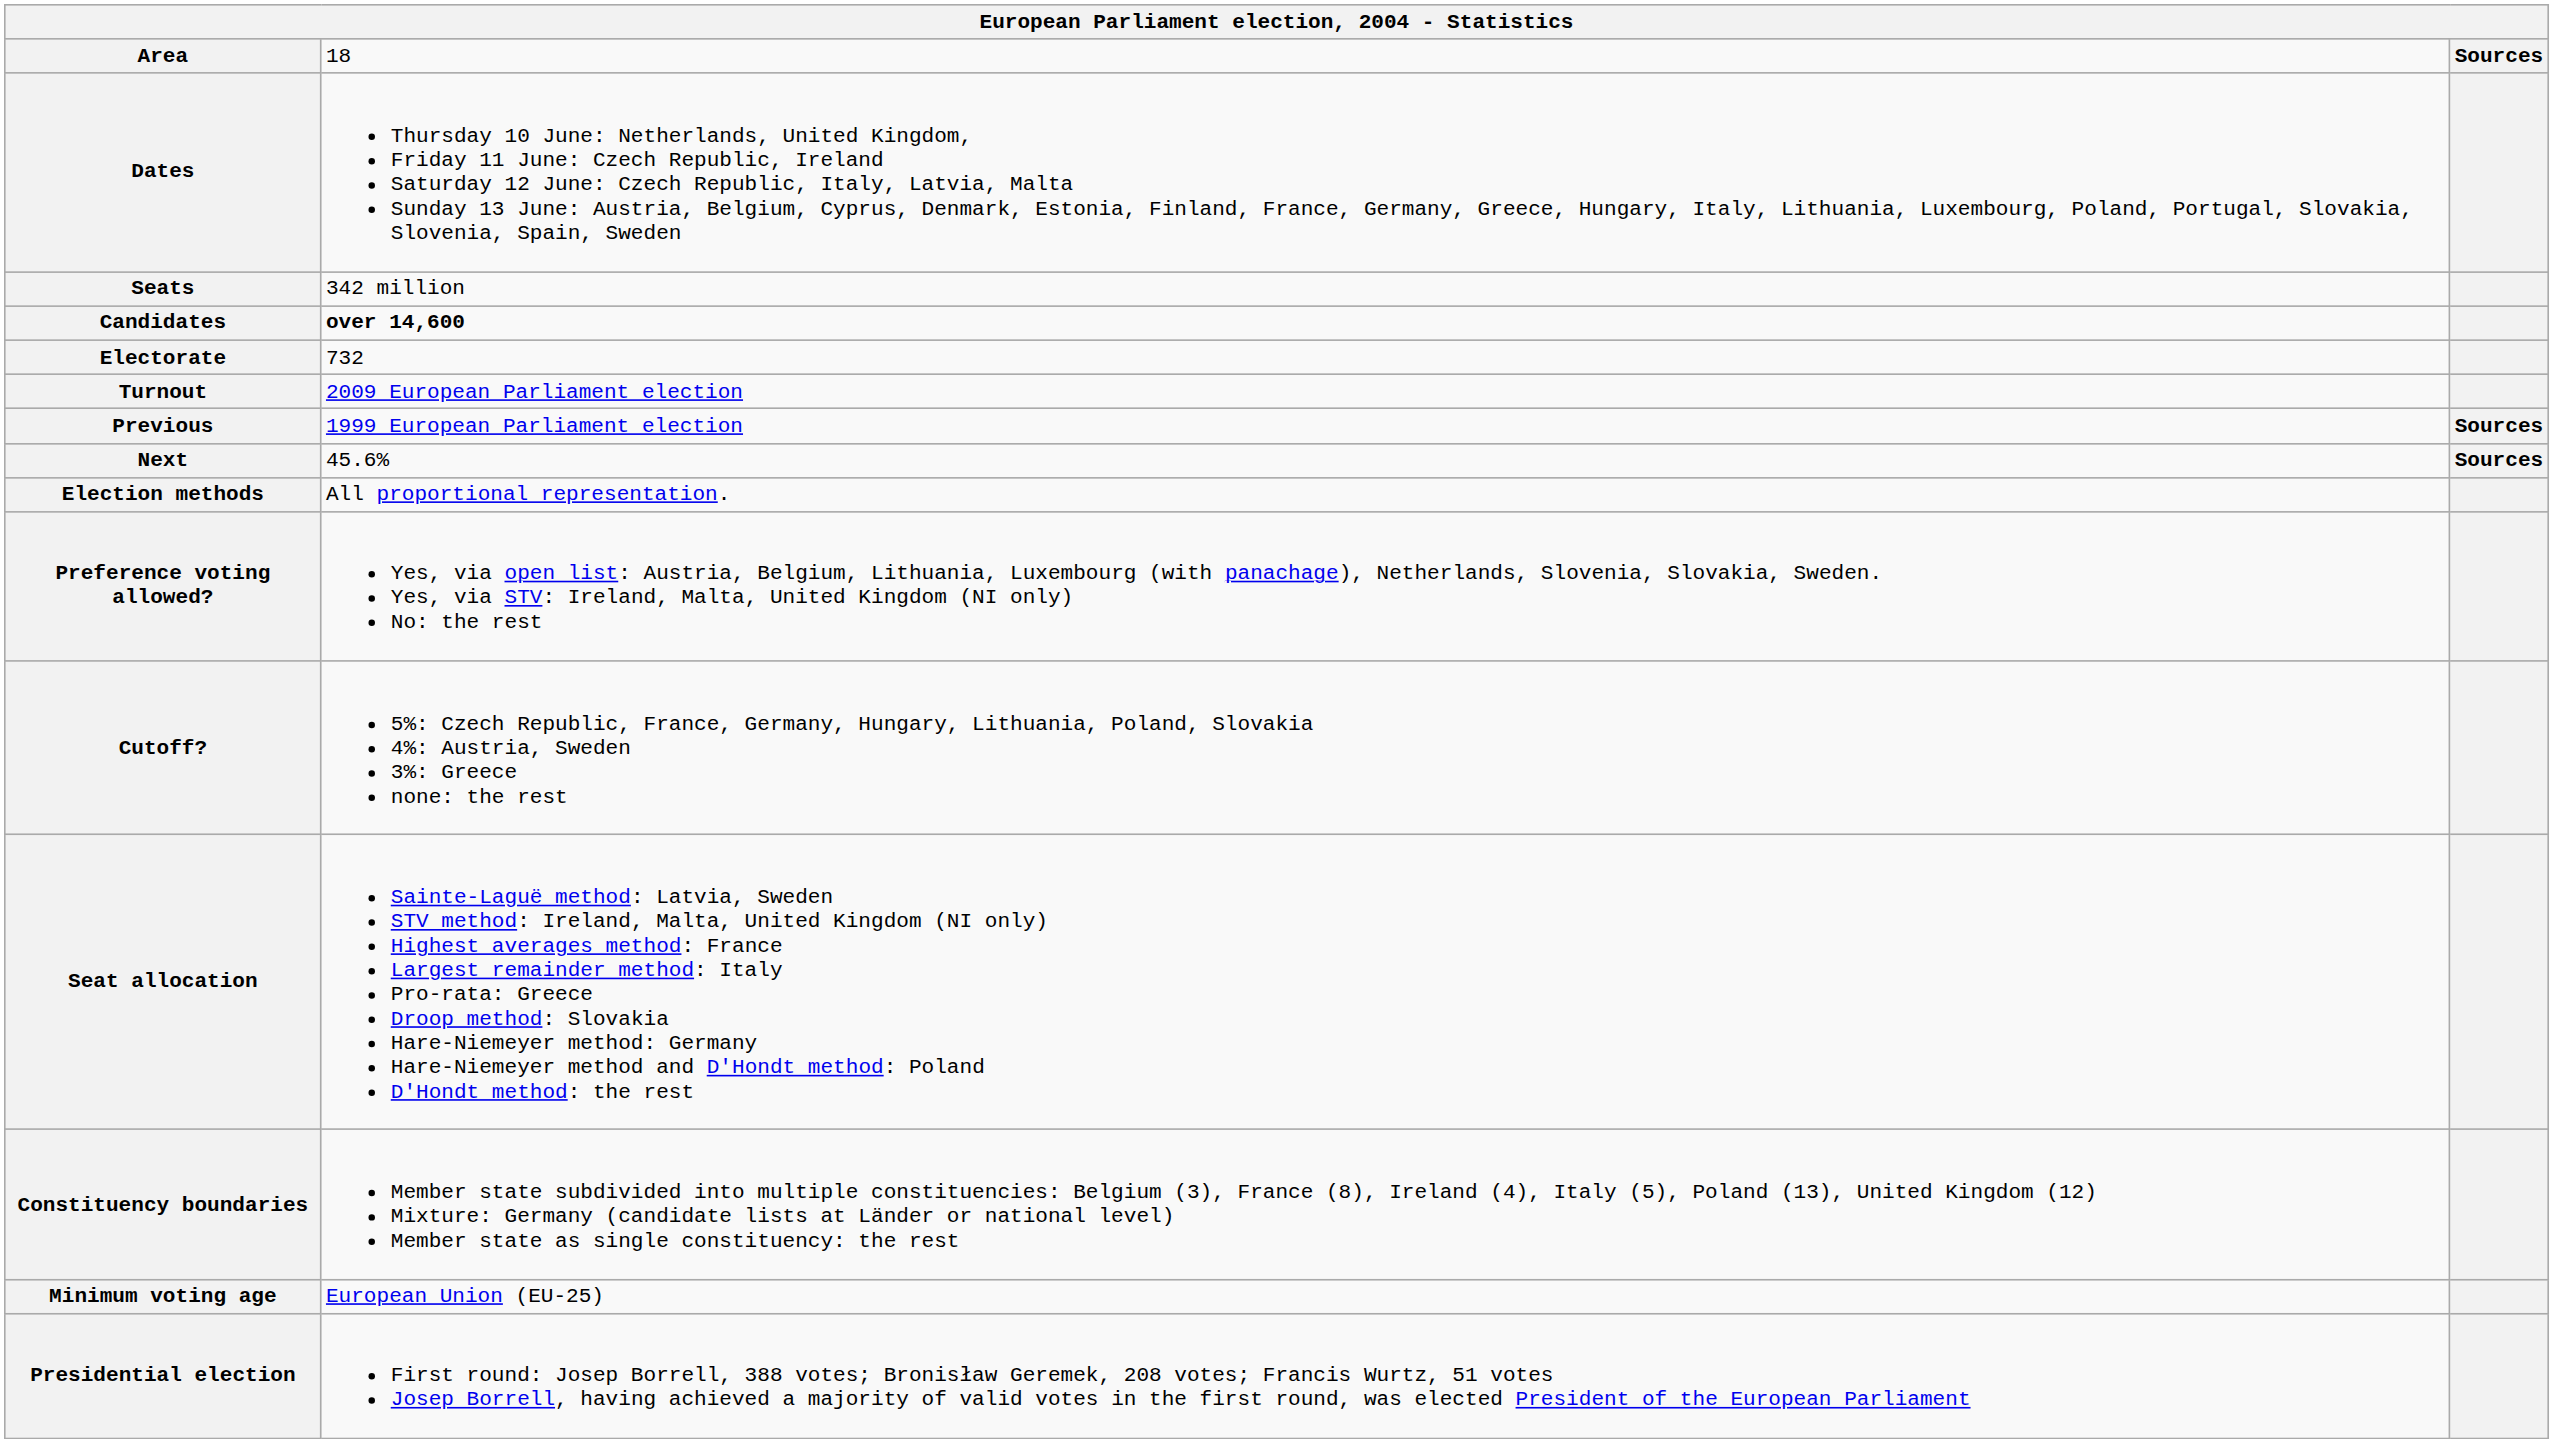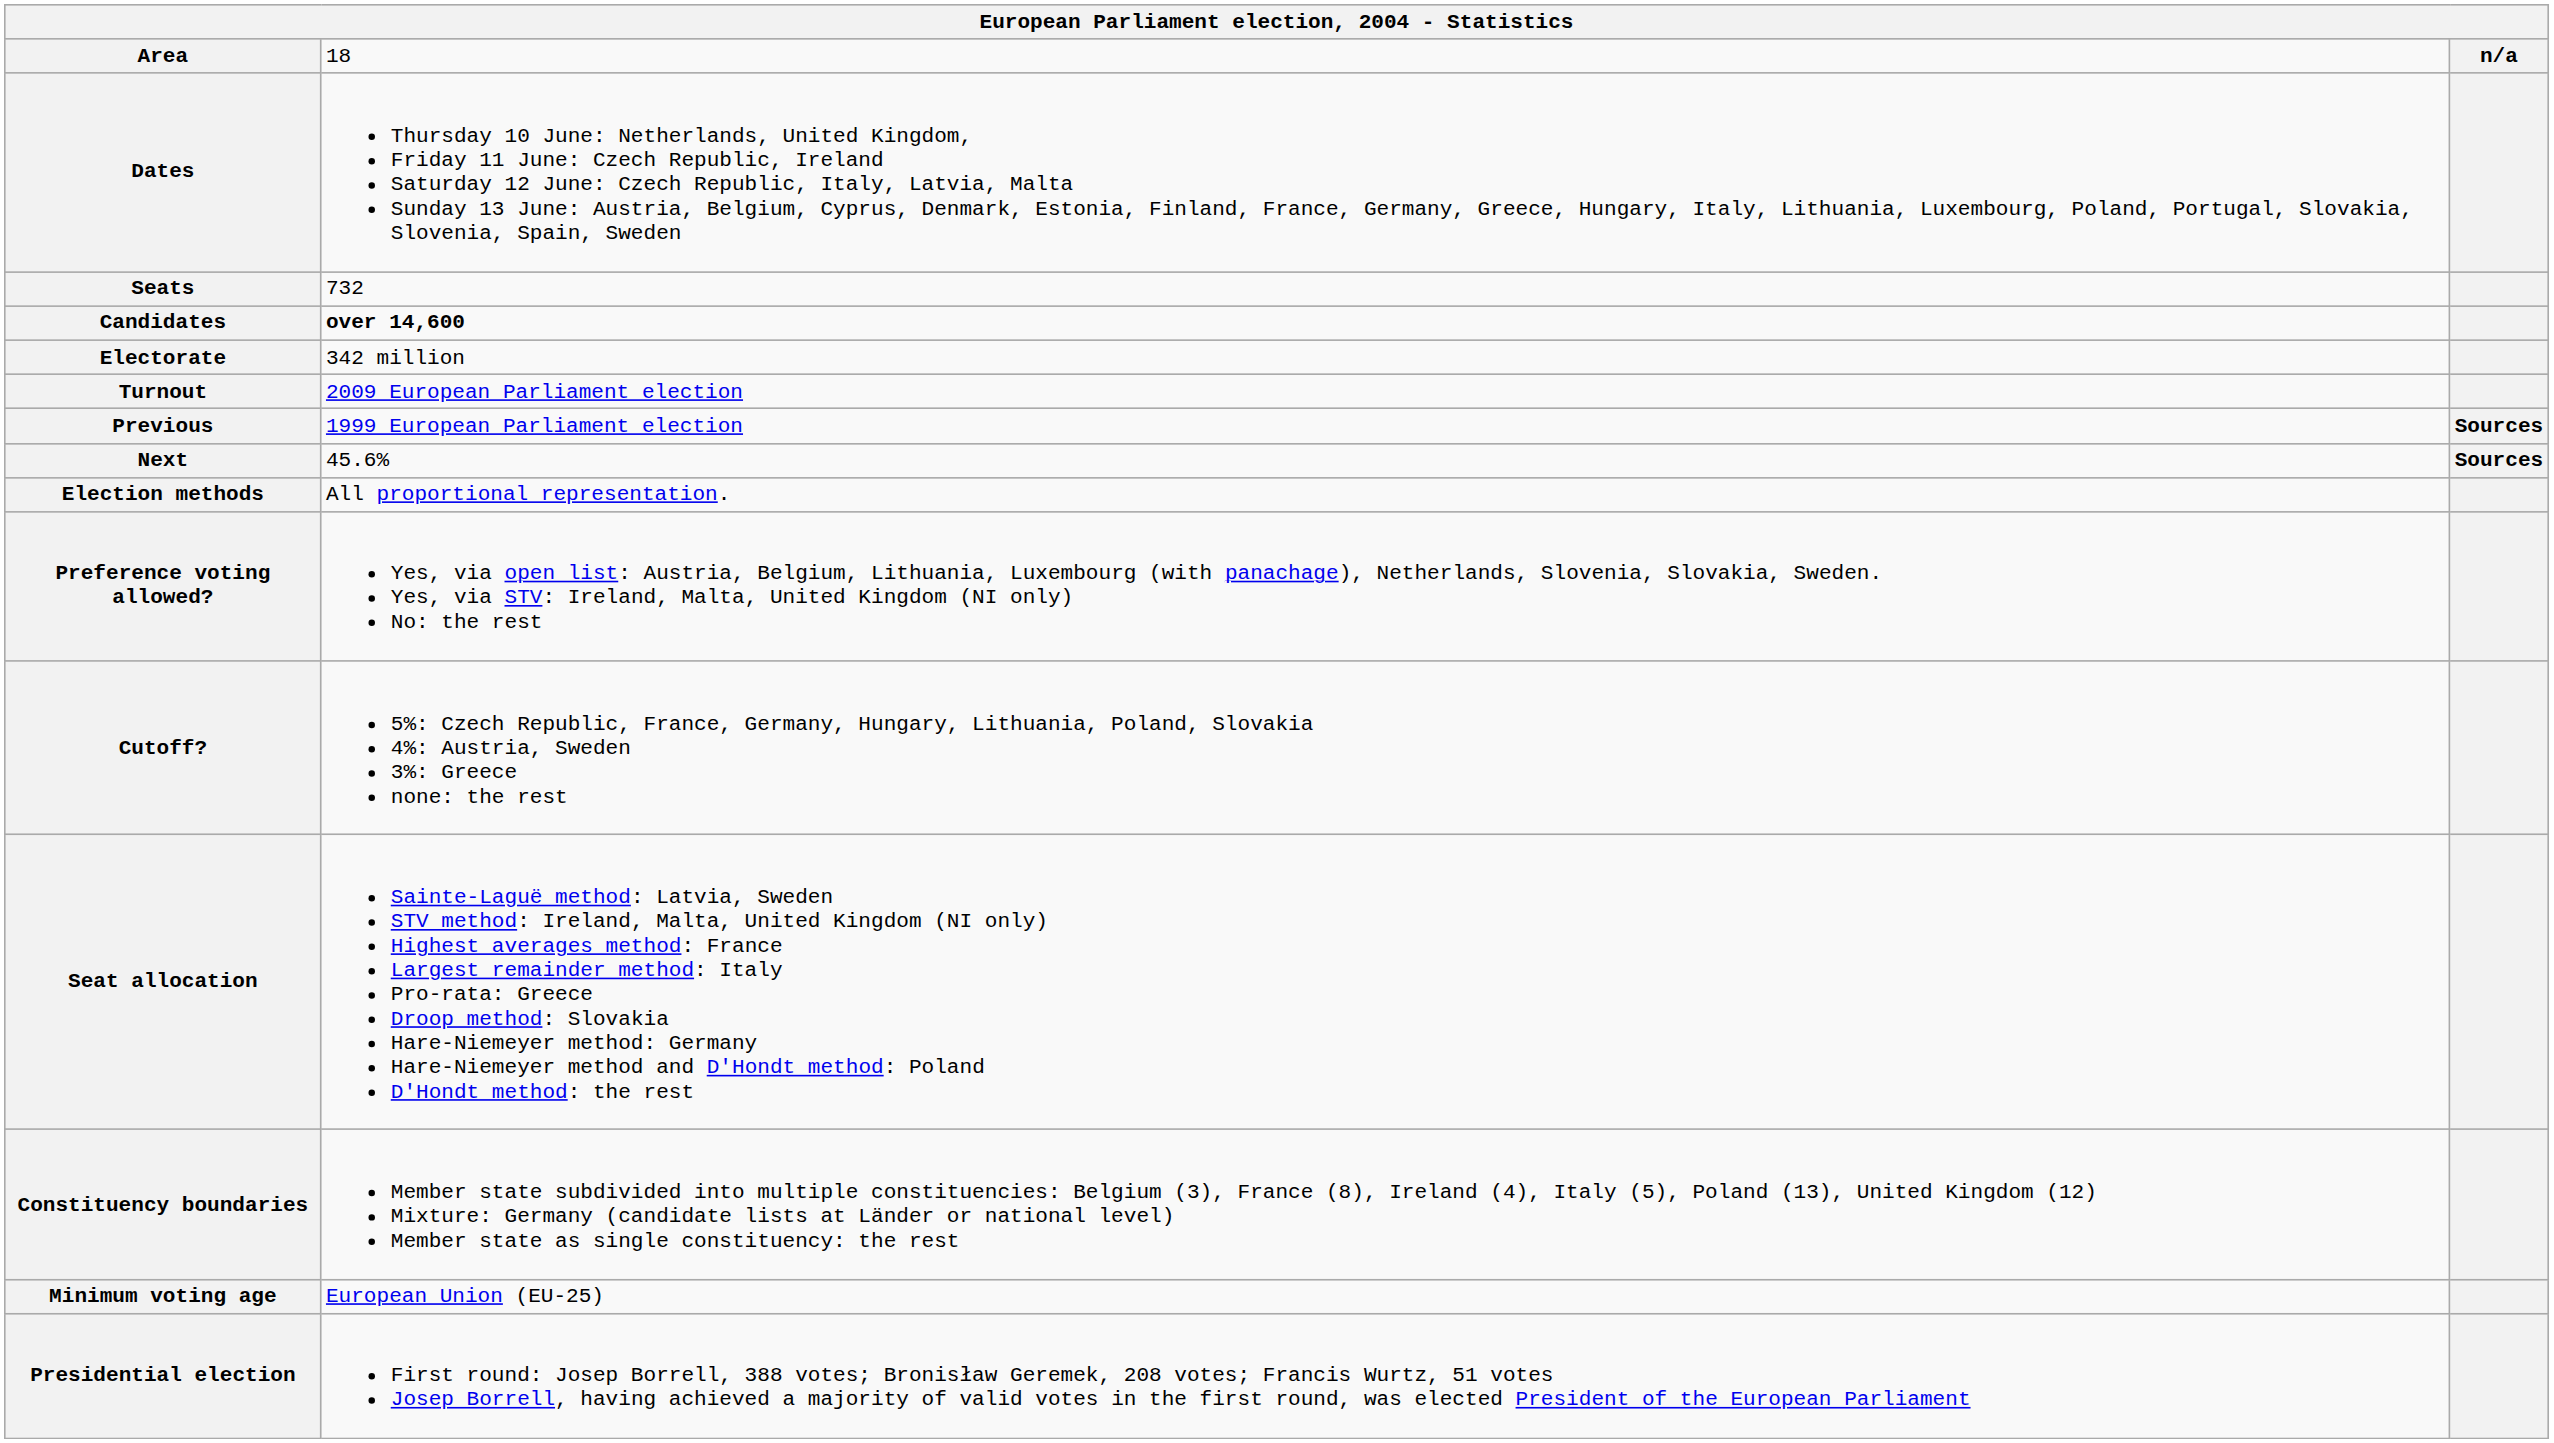Area | column 3: Sources -> n/a
Seats | column 2: 342 million -> 732
Electorate | column 2: 732 -> 342 million
